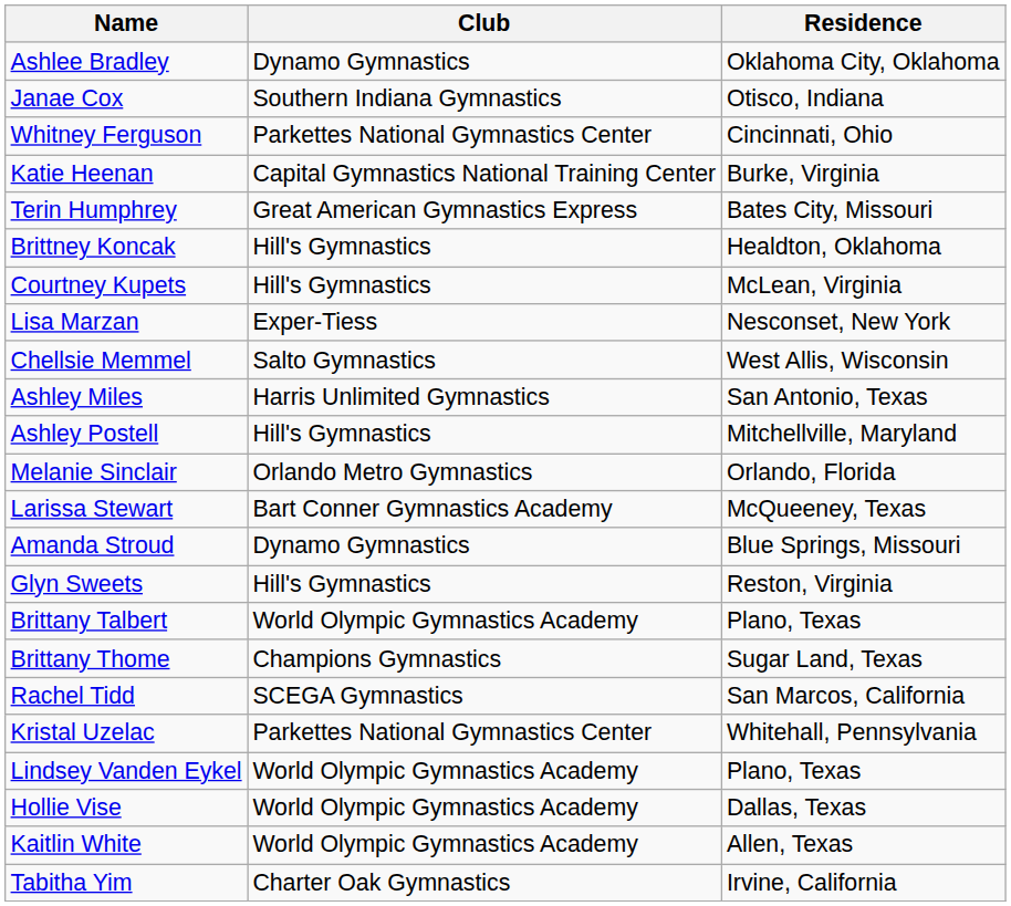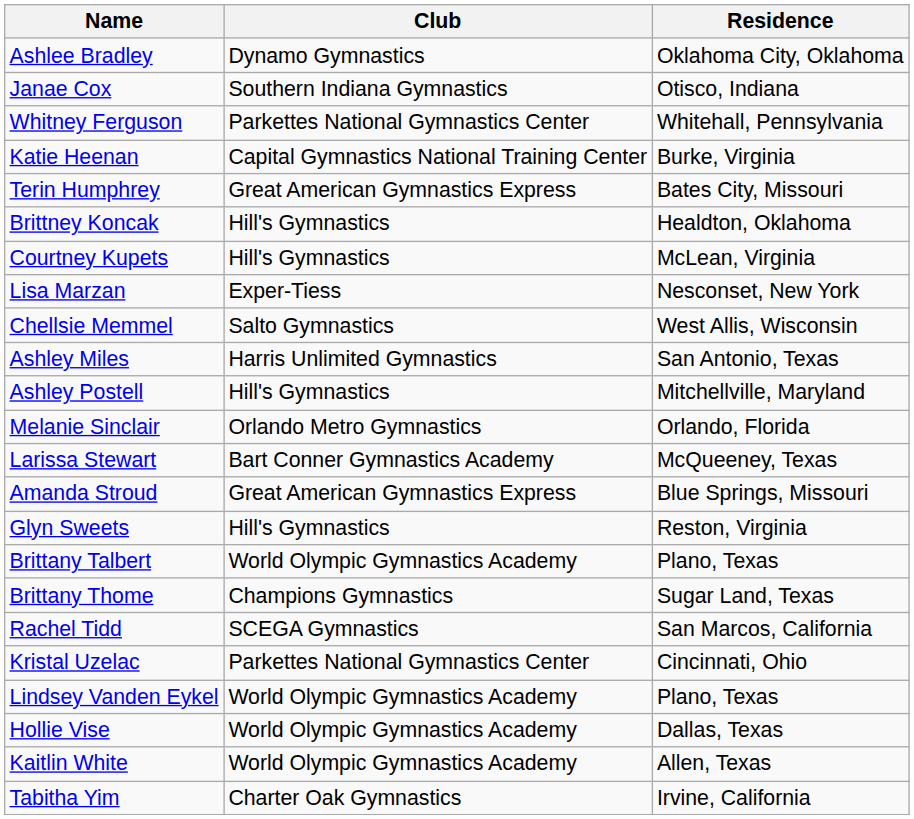Whitney Ferguson | Residence: Cincinnati, Ohio -> Whitehall, Pennsylvania
Amanda Stroud | Club: Dynamo Gymnastics -> Great American Gymnastics Express
Kristal Uzelac | Residence: Whitehall, Pennsylvania -> Cincinnati, Ohio
